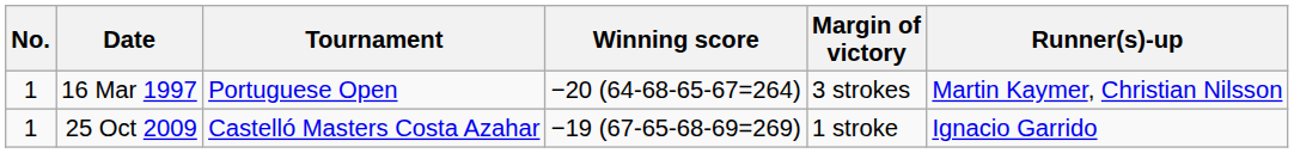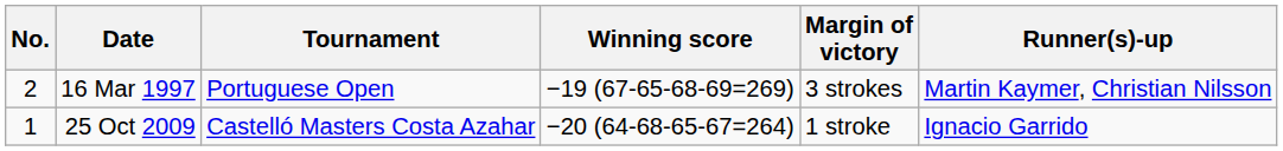16 Mar 1997 | No.: 1 -> 2
16 Mar 1997 | Winning score: −20 (64-68-65-67=264) -> −19 (67-65-68-69=269)
25 Oct 2009 | Winning score: −19 (67-65-68-69=269) -> −20 (64-68-65-67=264)
